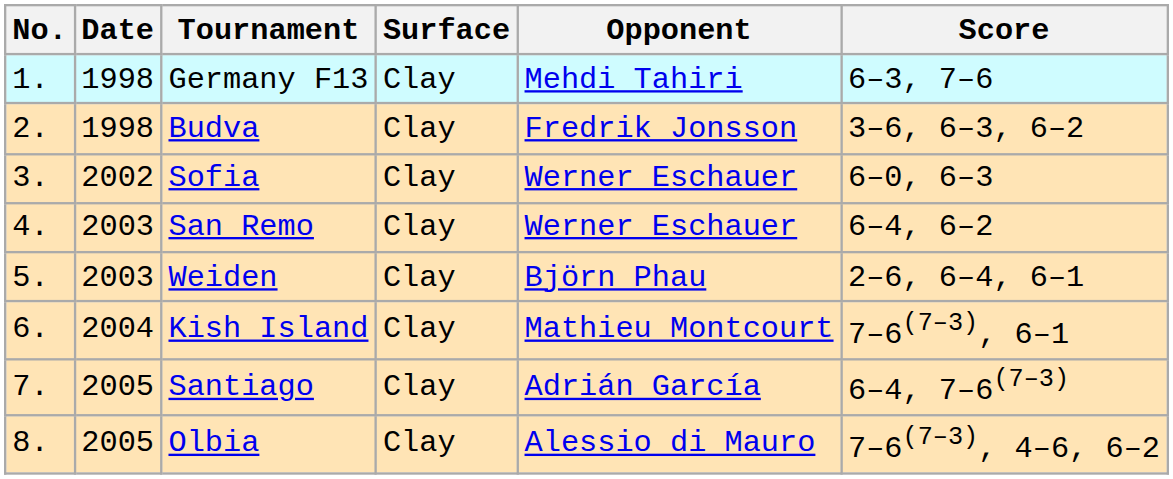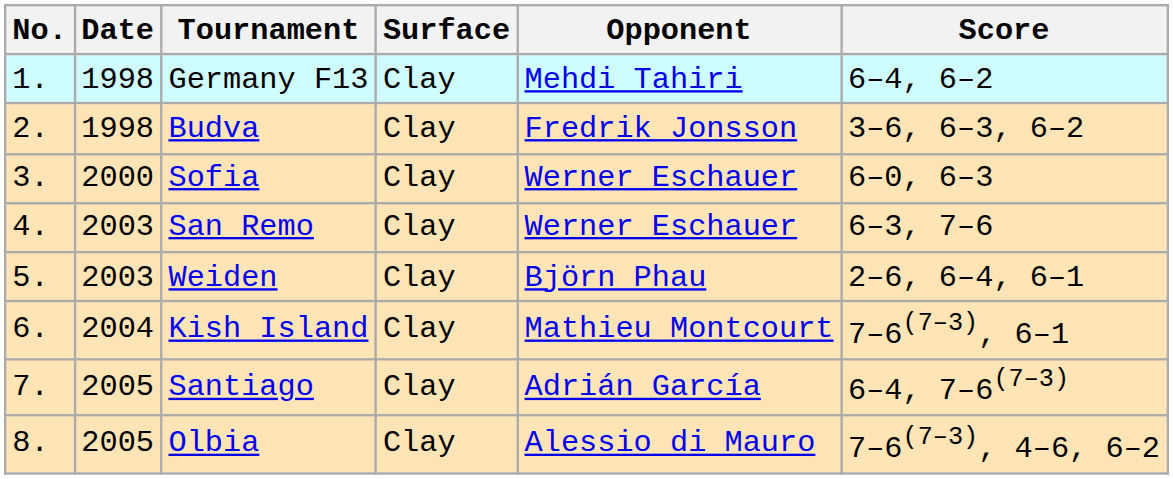Germany F13 | Score: 6–3, 7–6 -> 6–4, 6–2
Sofia | Date: 2002 -> 2000
San Remo | Score: 6–4, 6–2 -> 6–3, 7–6
